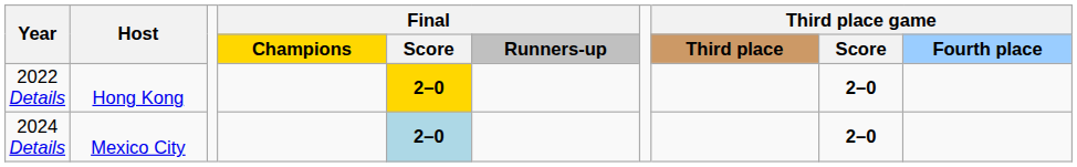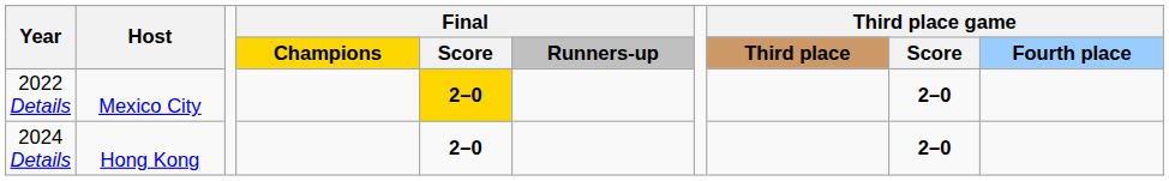2022 Details | Host: Hong Kong -> Mexico City
2024 Details | Host: Mexico City -> Hong Kong
2024 Details | Final / Score: lightblue background -> no background
